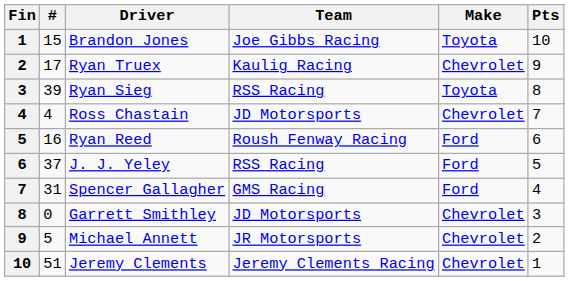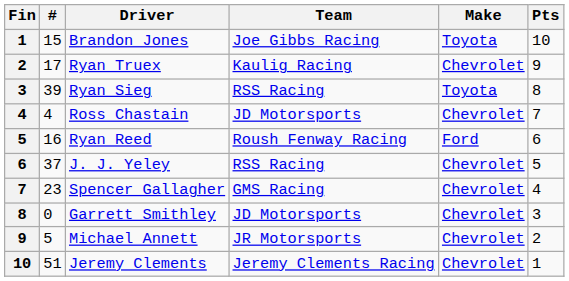J. J. Yeley | Make: Ford -> Chevrolet
Spencer Gallagher | #: 31 -> 23
Spencer Gallagher | Make: Ford -> Chevrolet
